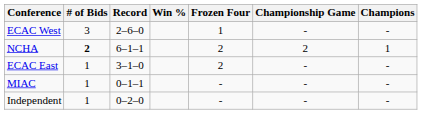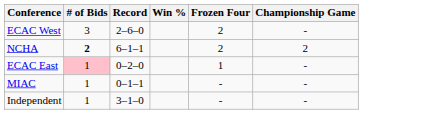- column: Champions | - | 1 | - | - | -
ECAC West | Frozen Four: 1 -> 2
ECAC East | # of Bids: no background -> pink background
ECAC East | Record: 3–1–0 -> 0–2–0
ECAC East | Frozen Four: 2 -> 1
Independent | Record: 0–2–0 -> 3–1–0
